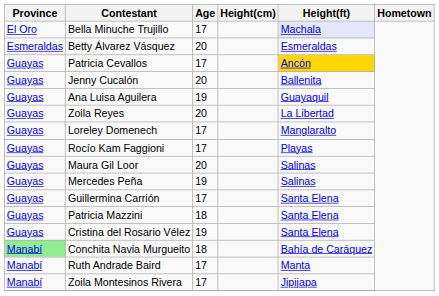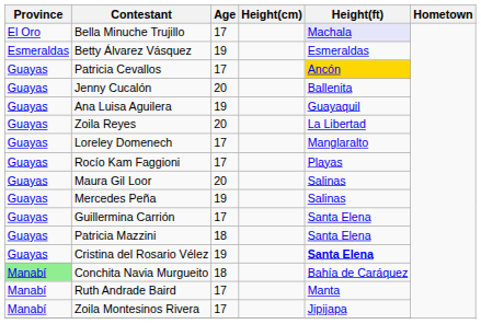Betty Álvarez Vásquez | Age: 20 -> 19
Cristina del Rosario Vélez | Height(ft): normal -> bold
